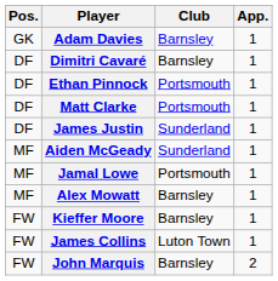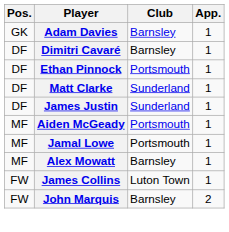Matt Clarke | Club: Portsmouth -> Sunderland
Aiden McGeady | Club: Sunderland -> Portsmouth
- row: FW | Kieffer Moore | Barnsley | 1
